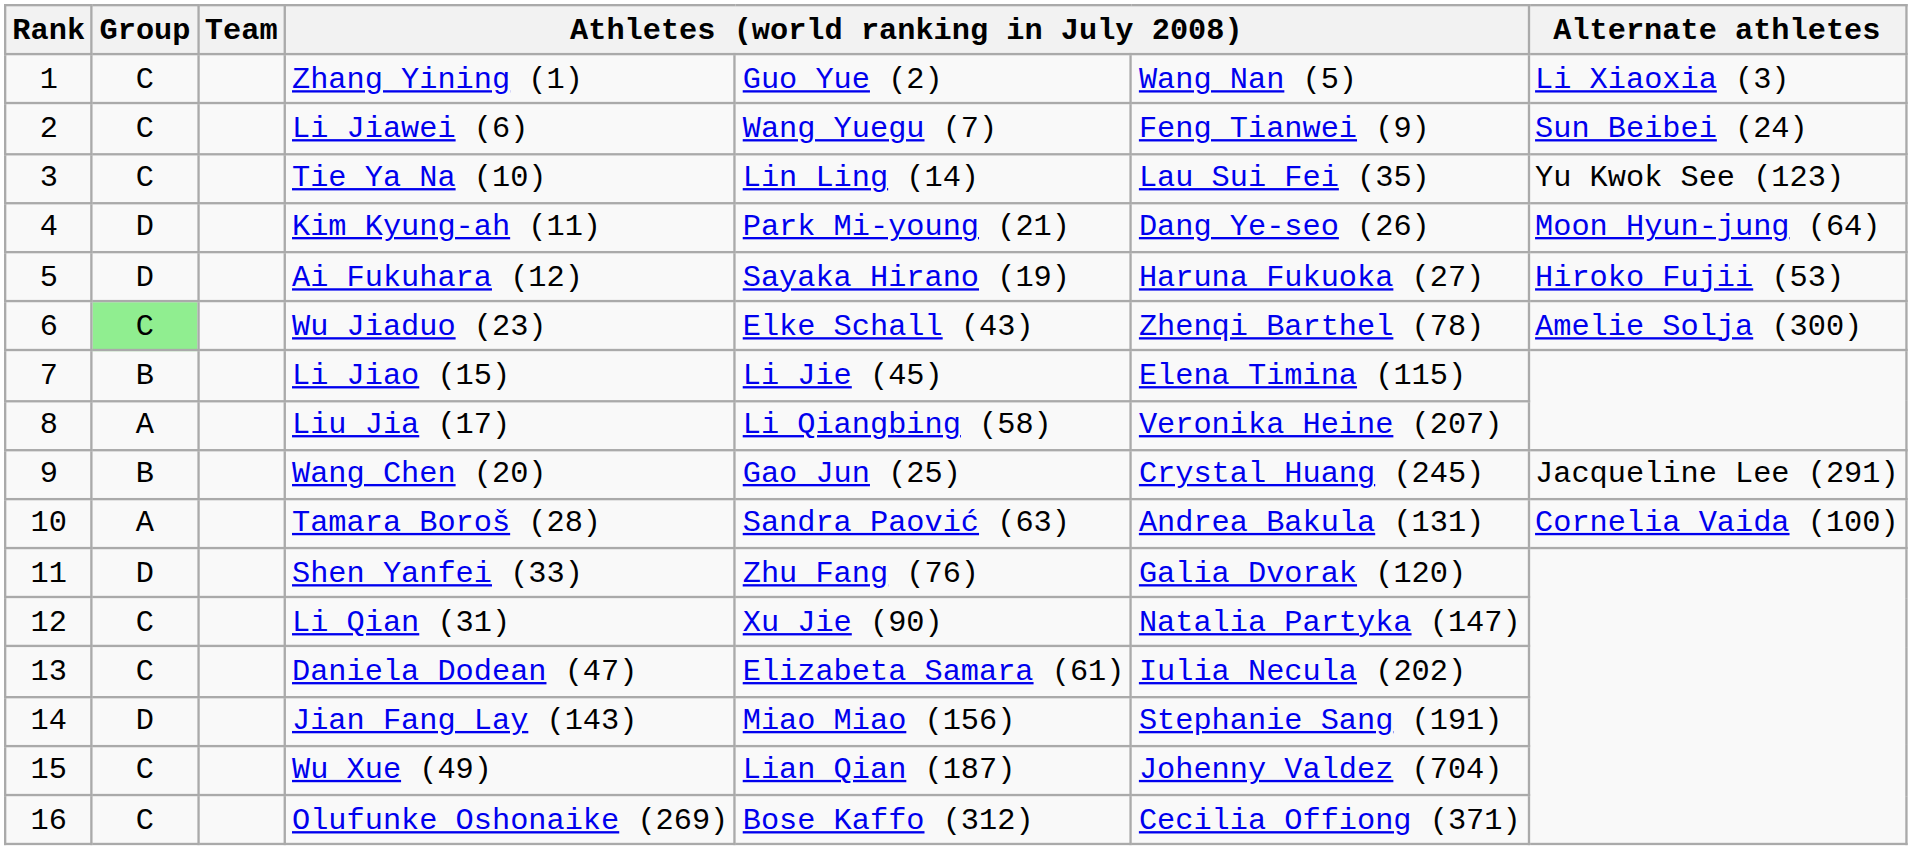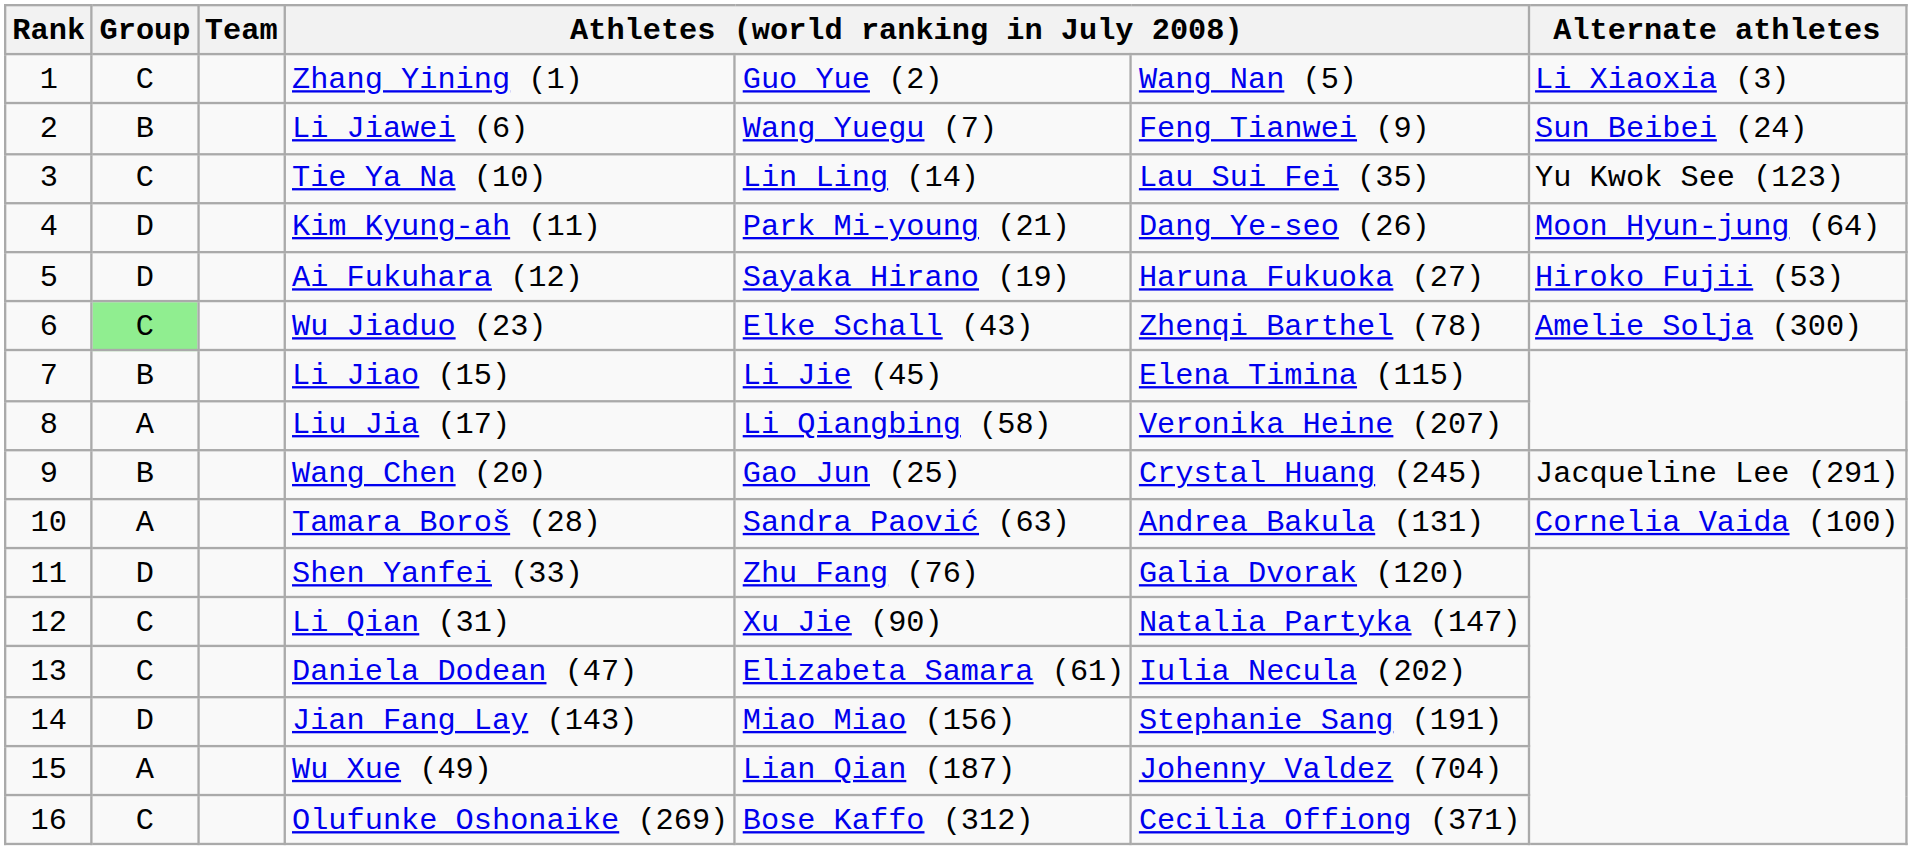Li Jiawei (6) | Group: C -> B
Wu Xue (49) | Group: C -> A
